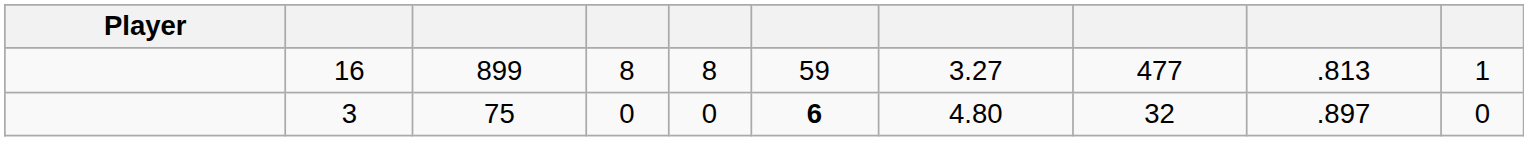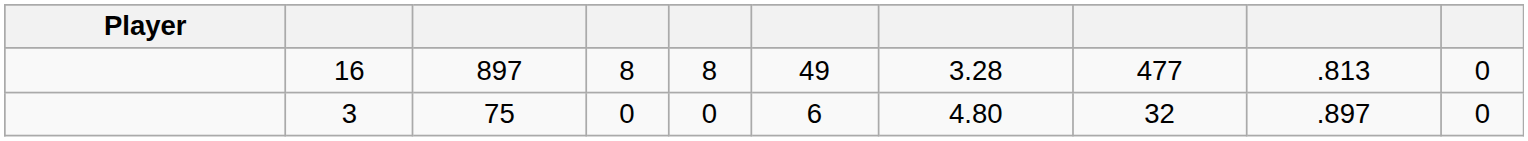16 | column 3: 899 -> 897
16 | column 6: 59 -> 49
16 | column 7: 3.27 -> 3.28
16 | column 10: 1 -> 0
3 | column 6: bold -> normal
